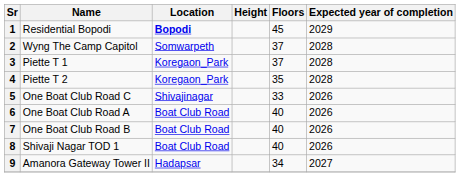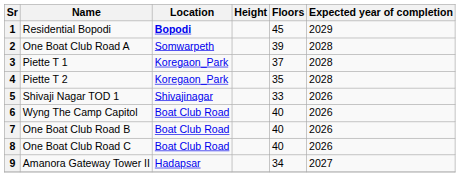2 | Name: Wyng The Camp Capitol -> One Boat Club Road A
2 | Floors: 37 -> 39
5 | Name: One Boat Club Road C -> Shivaji Nagar TOD 1
6 | Name: One Boat Club Road A -> Wyng The Camp Capitol
8 | Name: Shivaji Nagar TOD 1 -> One Boat Club Road C
